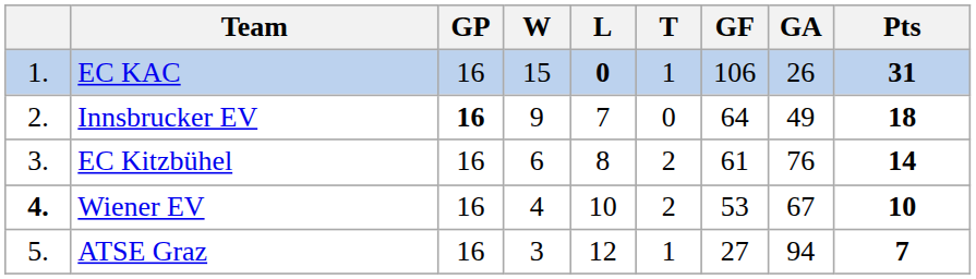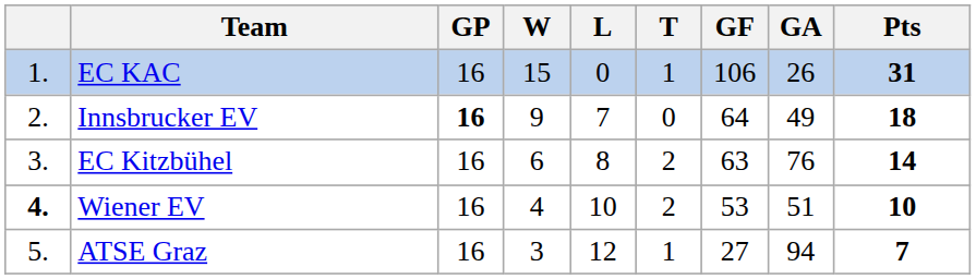EC KAC | L: bold -> normal
EC Kitzbühel | GF: 61 -> 63
Wiener EV | GA: 67 -> 51
